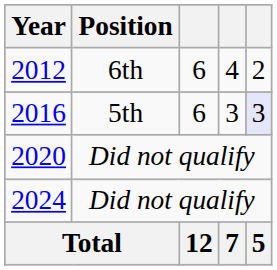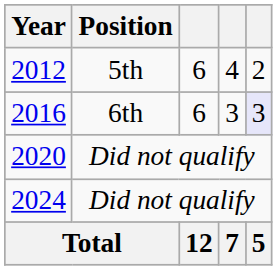2012 | Position: 6th -> 5th
2016 | Position: 5th -> 6th
